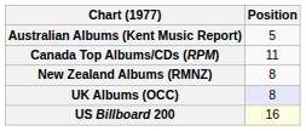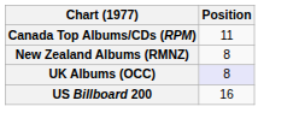- row: Australian Albums (Kent Music Report) | 5
US Billboard 200 | Position: lightyellow background -> no background
